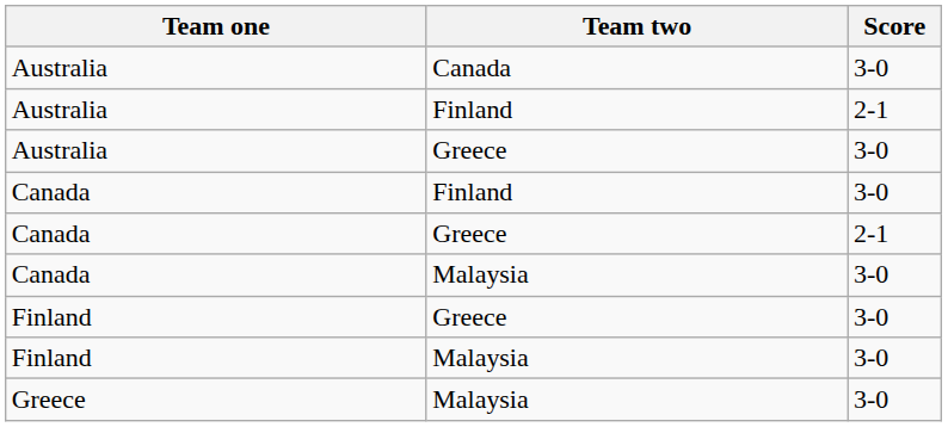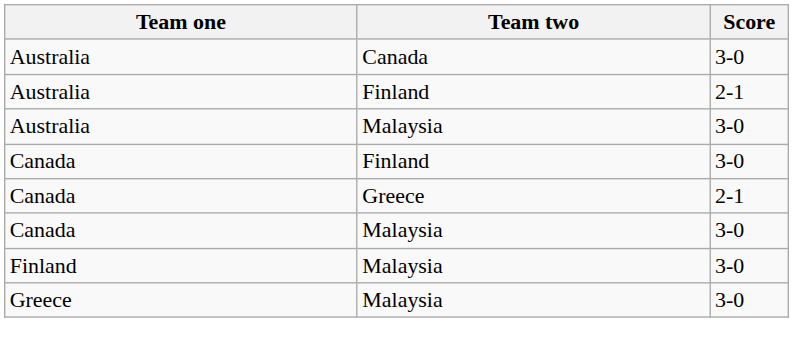- row: Australia | Greece | 3-0
+ row: Australia | Malaysia | 3-0
- row: Finland | Greece | 3-0
